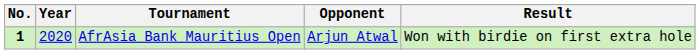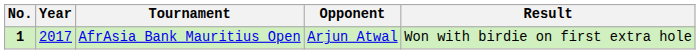AfrAsia Bank Mauritius Open | Year: 2020 -> 2017
